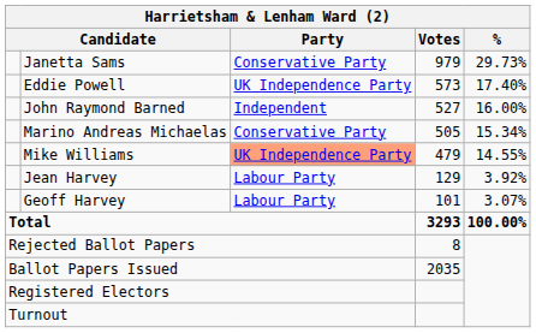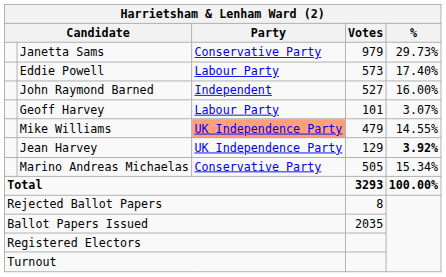Eddie Powell | Party: UK Independence Party -> Labour Party
rows swapped: Marino Andreas Michaelas <-> Geoff Harvey
Jean Harvey | Party: Labour Party -> UK Independence Party
Jean Harvey | %: normal -> bold
